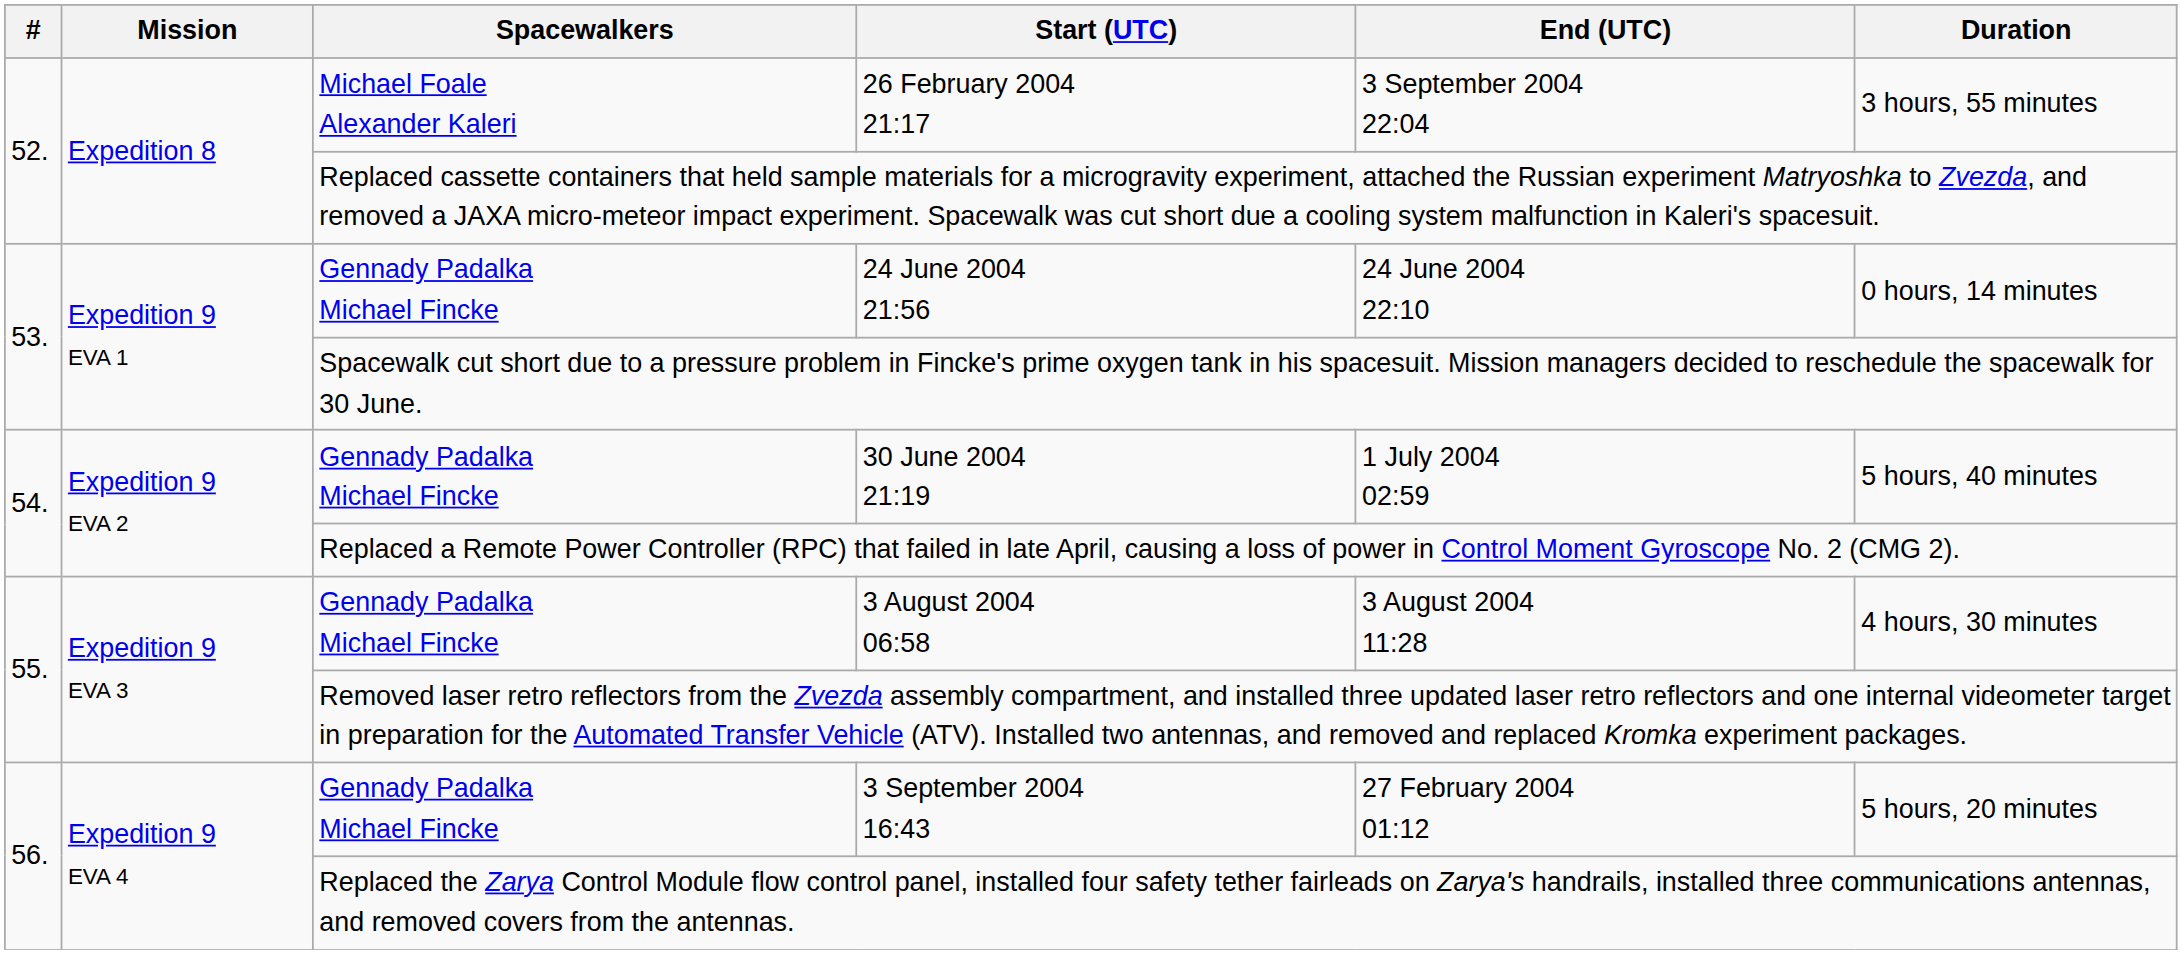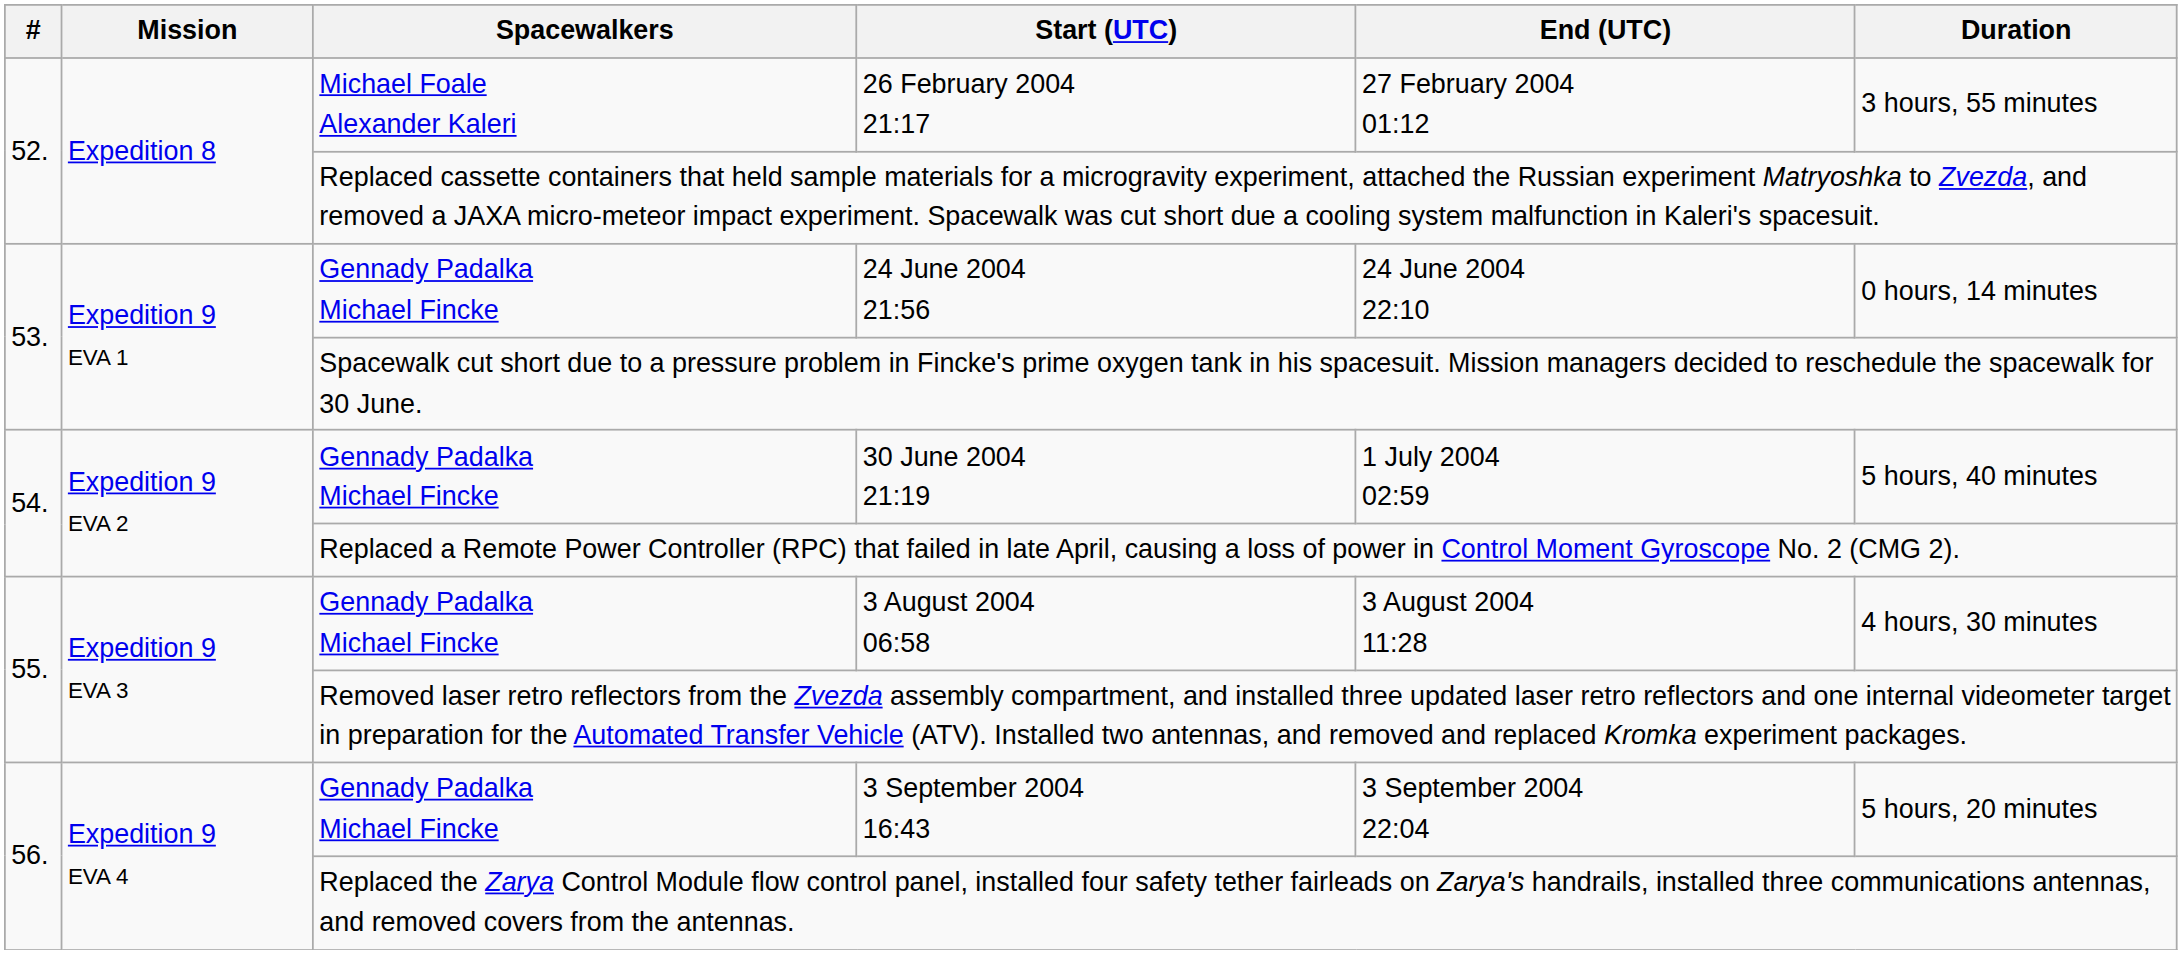26 February 2004 21:17 | End (UTC): 3 September 2004 22:04 -> 27 February 2004 01:12
3 September 2004 16:43 | End (UTC): 27 February 2004 01:12 -> 3 September 2004 22:04
